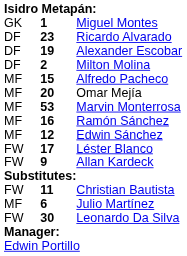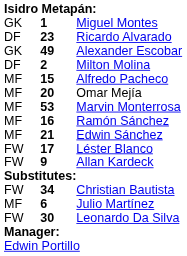Alexander Escobar | column 1: DF -> GK
Alexander Escobar | column 2: 19 -> 49
Edwin Sánchez | column 2: 12 -> 21
Christian Bautista | column 2: 11 -> 34
